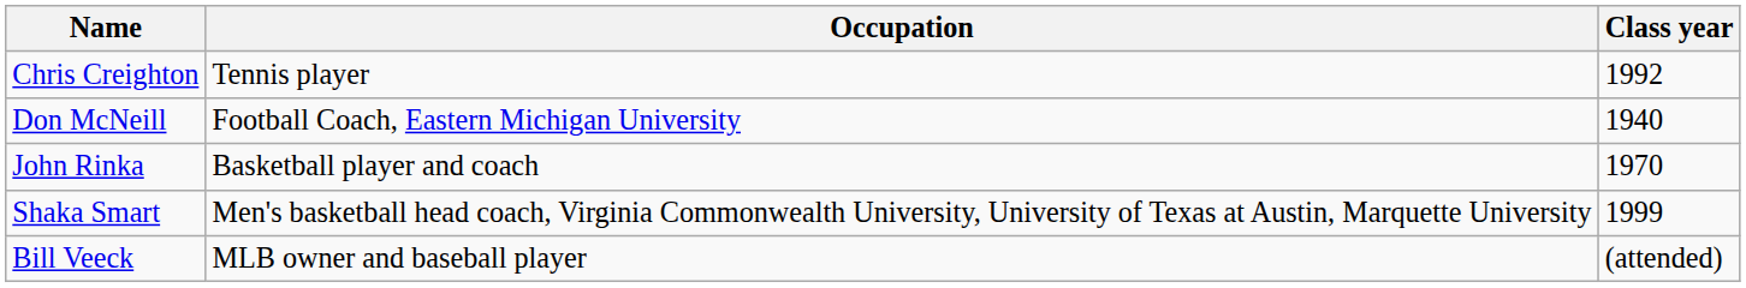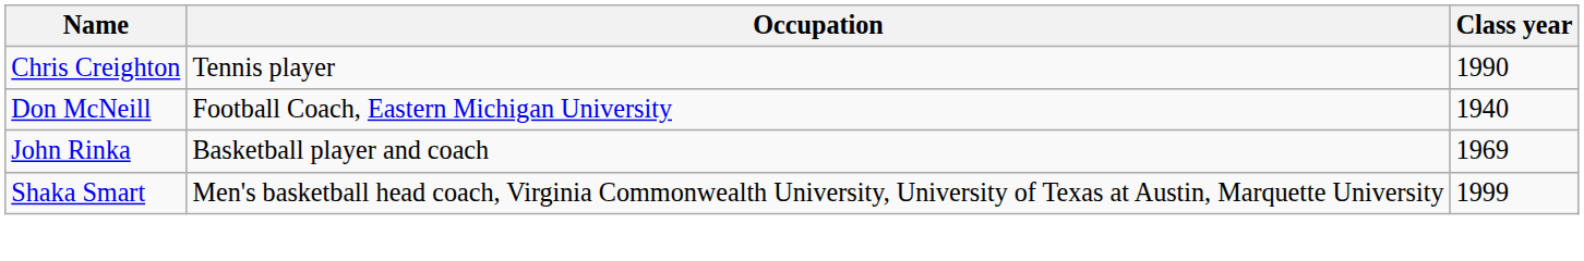Chris Creighton | Class year: 1992 -> 1990
John Rinka | Class year: 1970 -> 1969
- row: Bill Veeck | MLB owner and baseball player | (attended)
